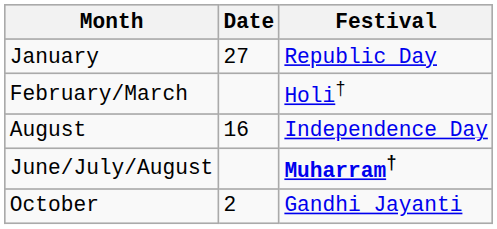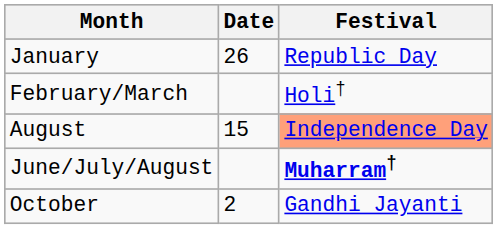January | Date: 27 -> 26
August | Date: 16 -> 15
August | Festival: no background -> lightsalmon background
